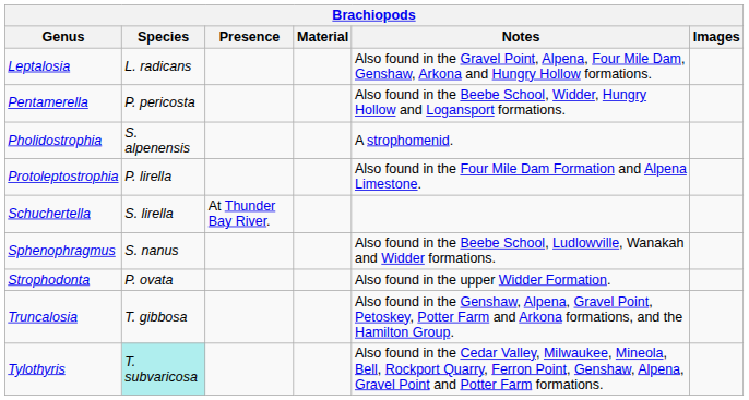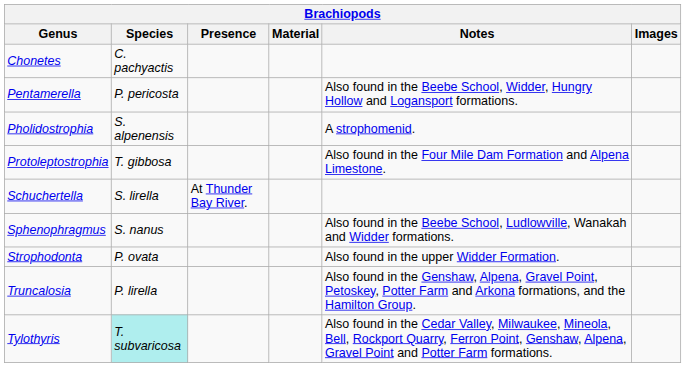+ row: Chonetes | C. pachyactis
- row: Leptalosia | L. radicans | Also found in the Gravel Point, Alpena, Four Mile Dam, Genshaw, Arkona and Hungry Hollow formations.
Protoleptostrophia | Species: P. lirella -> T. gibbosa
Truncalosia | Species: T. gibbosa -> P. lirella
